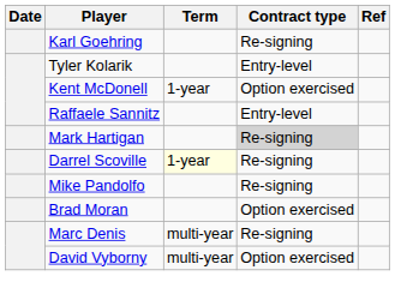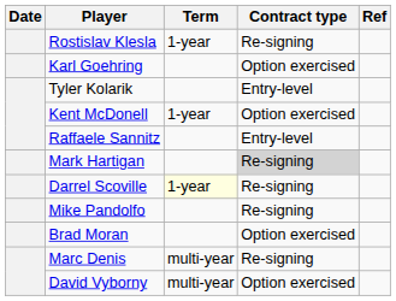+ row: Rostislav Klesla | 1-year | Re-signing
Karl Goehring | Contract type: Re-signing -> Option exercised
